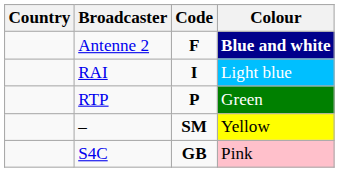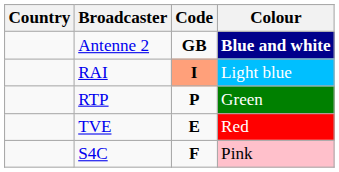Antenne 2 | Code: F -> GB
RAI | Code: no background -> lightsalmon background
- row: – | SM | Yellow
+ row: TVE | E | Red
S4C | Code: GB -> F
